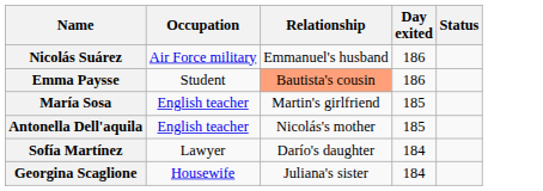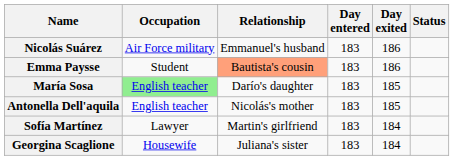+ column: Day entered | 183 | 183 | 183 | 183 | 183 | 183
María Sosa | Occupation: no background -> lightgreen background
María Sosa | Relationship: Martin's girlfriend -> Darío's daughter
Sofía Martínez | Relationship: Darío's daughter -> Martin's girlfriend
